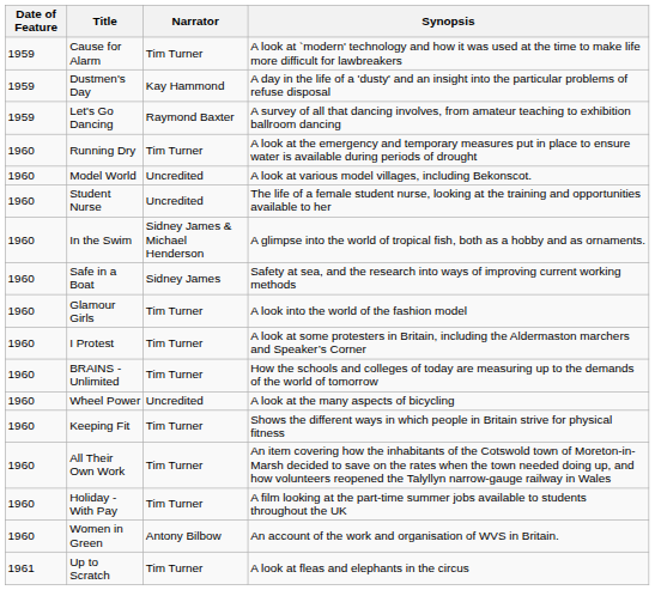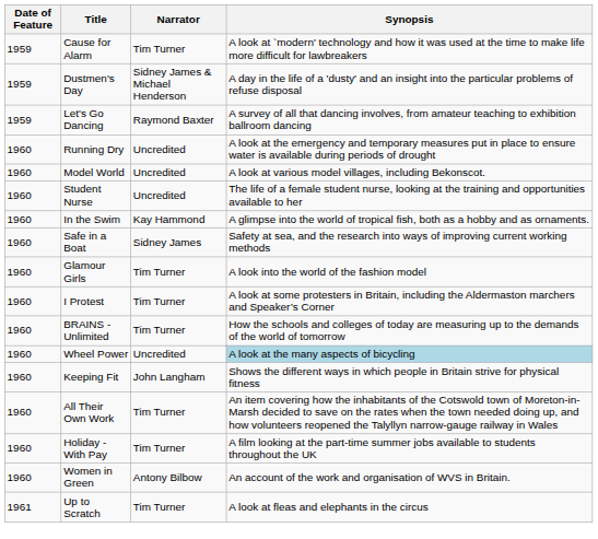Dustmen's Day | Narrator: Kay Hammond -> Sidney James & Michael Henderson
Running Dry | Narrator: Tim Turner -> Uncredited
In the Swim | Narrator: Sidney James & Michael Henderson -> Kay Hammond
Wheel Power | Synopsis: no background -> lightblue background
Keeping Fit | Narrator: Tim Turner -> John Langham
